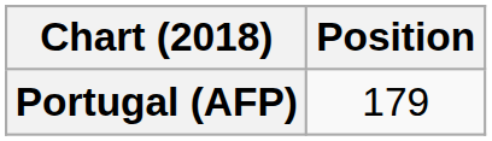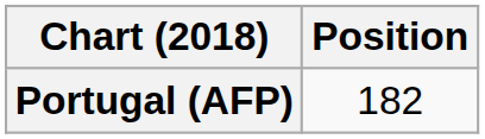Portugal (AFP) | Position: 179 -> 182
